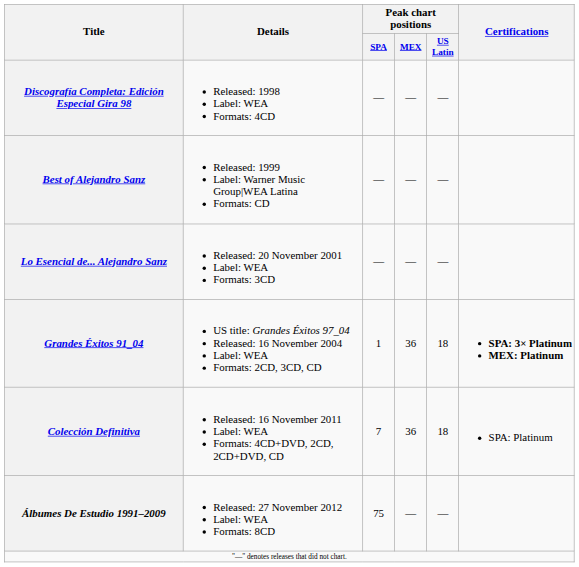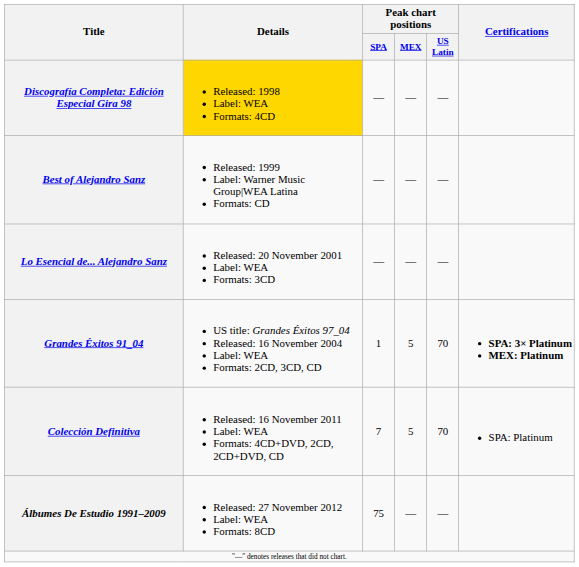Discografía Completa: Edición Especial Gira 98 | Details: no background -> gold background
Grandes Éxitos 91_04 | Peak chart positions / MEX: 36 -> 5
Grandes Éxitos 91_04 | Peak chart positions / US Latin: 18 -> 70
Colección Definitiva | Peak chart positions / MEX: 36 -> 5
Colección Definitiva | Peak chart positions / US Latin: 18 -> 70
